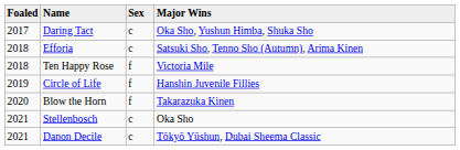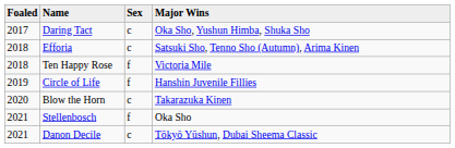Blow the Horn | Sex: f -> c
Stellenbosch | Sex: c -> f
